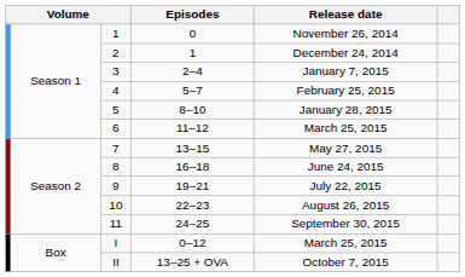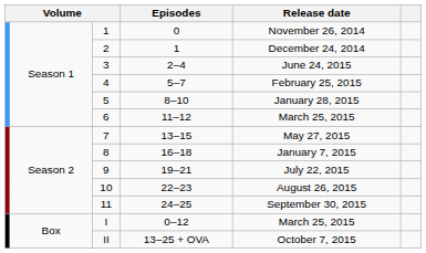3 | Release date: January 7, 2015 -> June 24, 2015
8 | Release date: June 24, 2015 -> January 7, 2015
